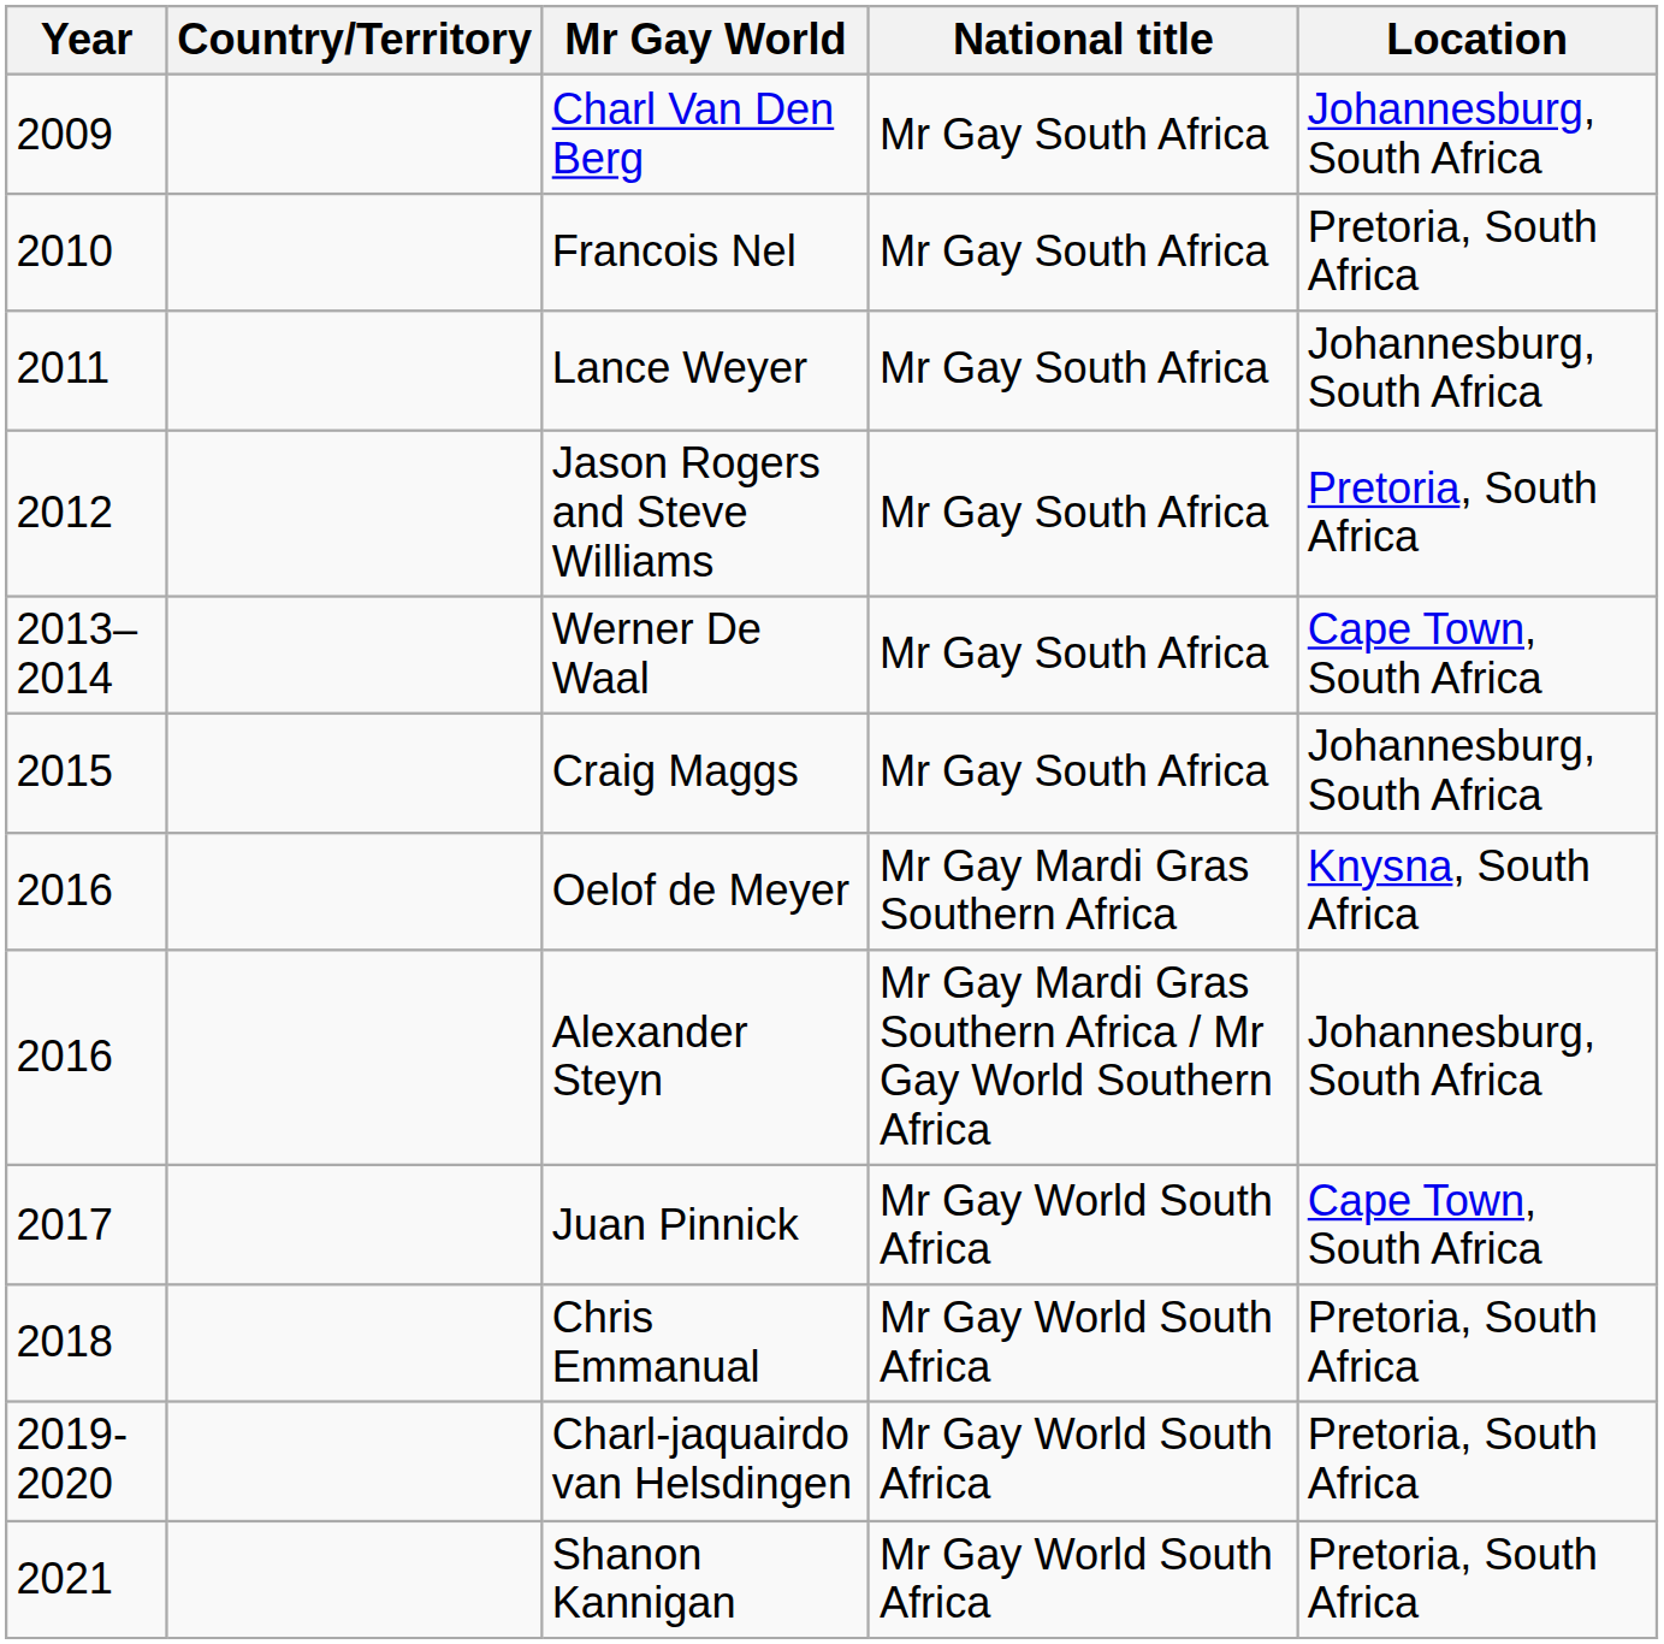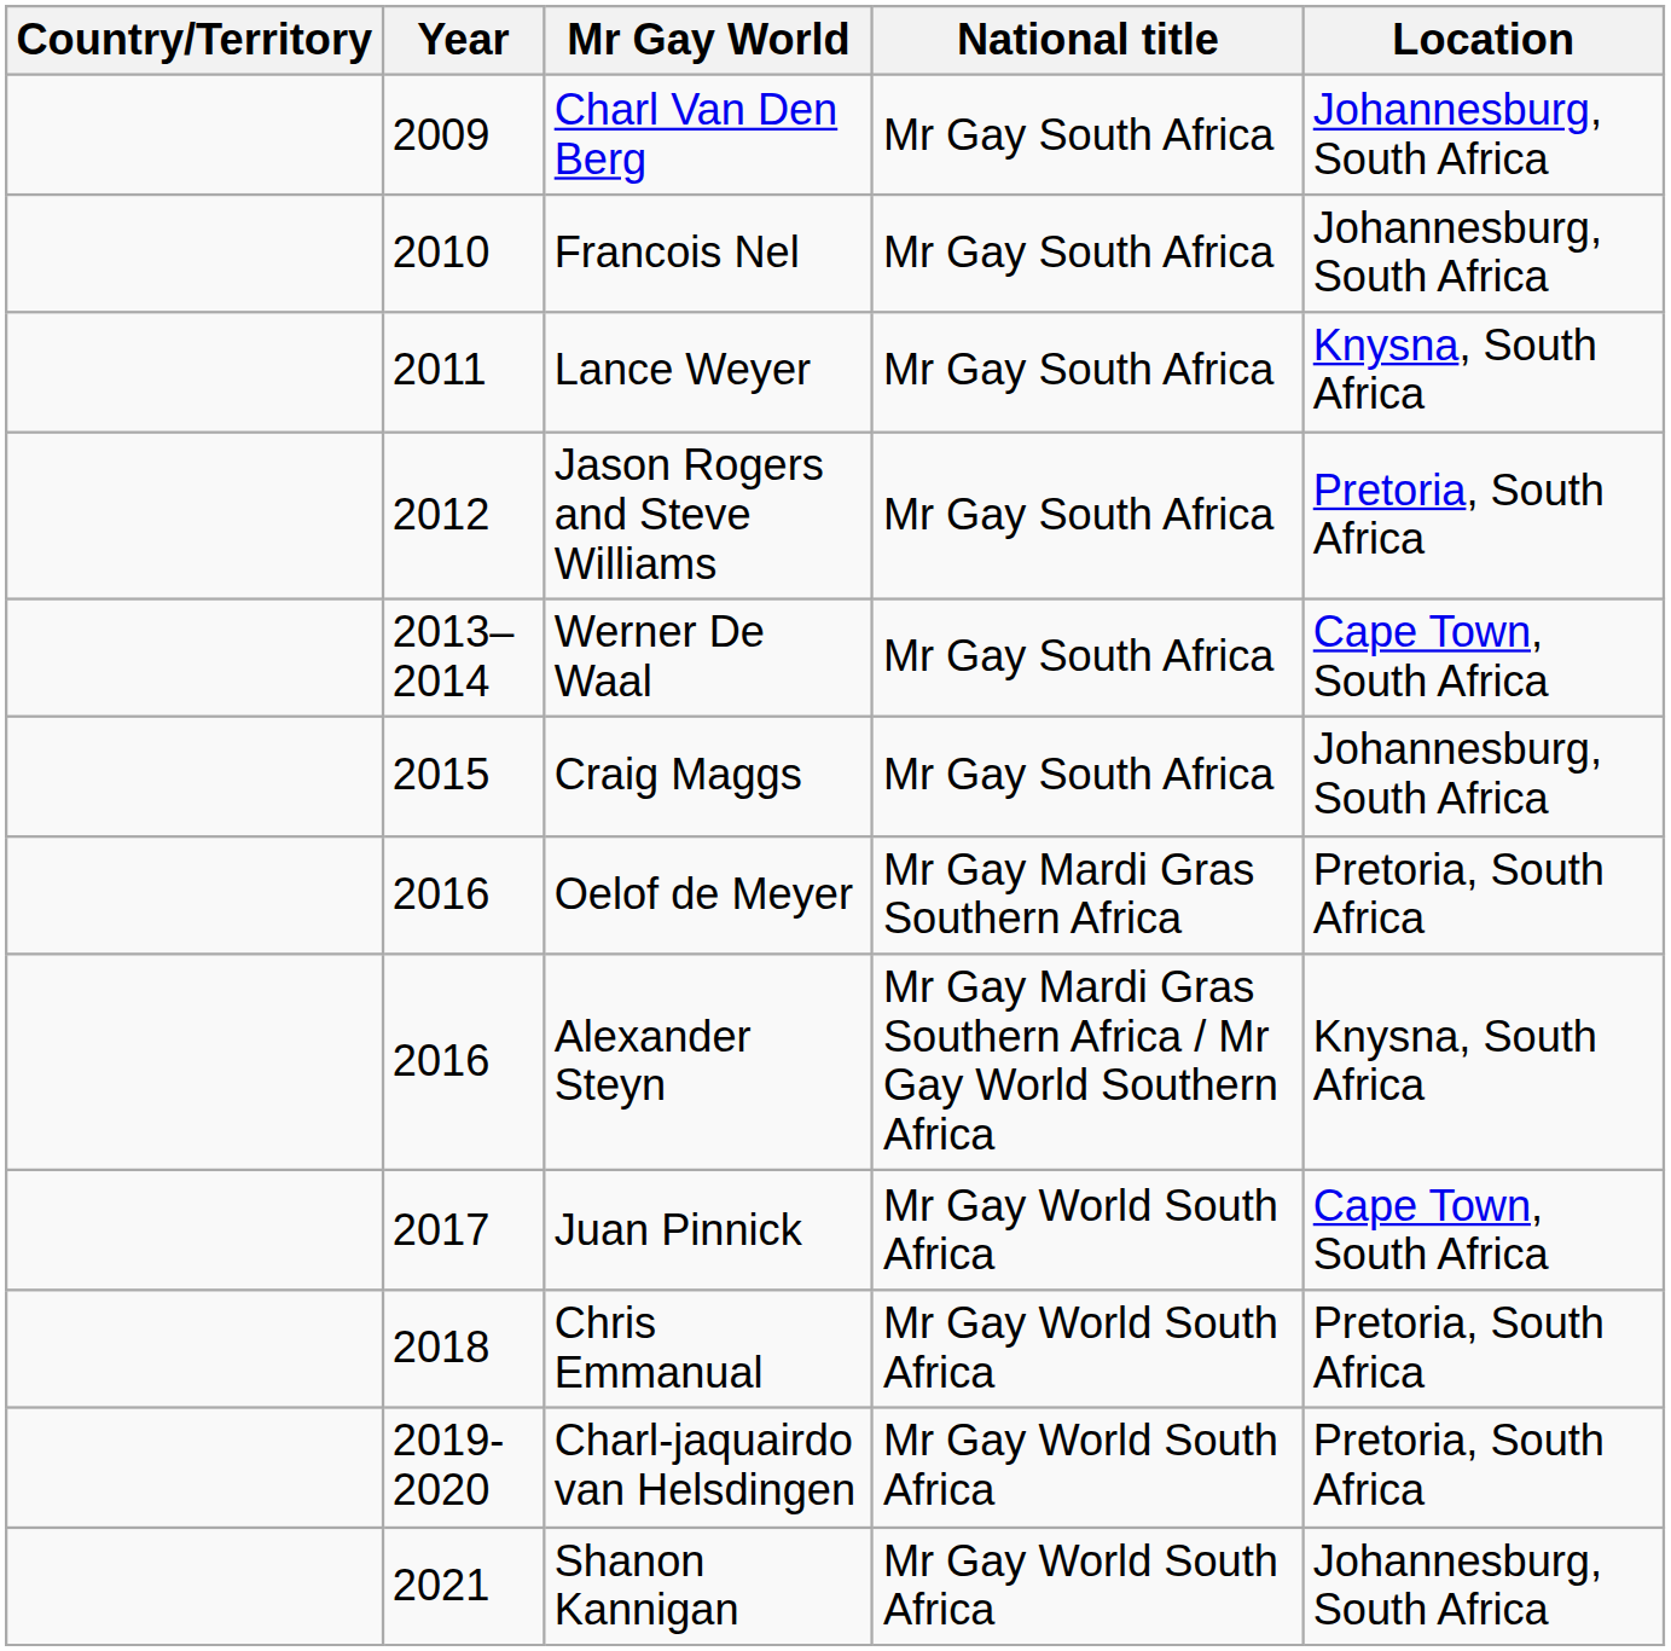columns swapped: Year <-> Country/Territory
Francois Nel | Location: Pretoria, South Africa -> Johannesburg, South Africa
Lance Weyer | Location: Johannesburg, South Africa -> Knysna, South Africa
Oelof de Meyer | Location: Knysna, South Africa -> Pretoria, South Africa
Alexander Steyn | Location: Johannesburg, South Africa -> Knysna, South Africa
Shanon Kannigan | Location: Pretoria, South Africa -> Johannesburg, South Africa
